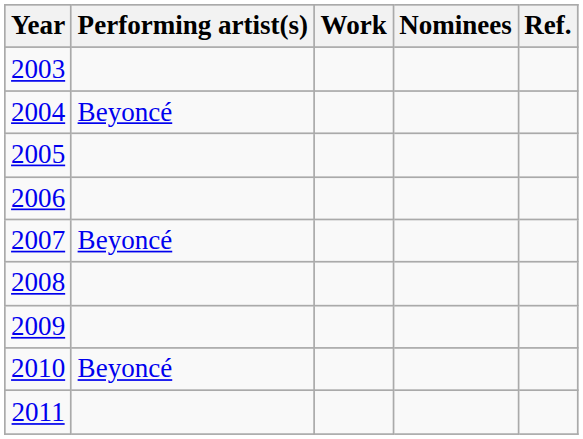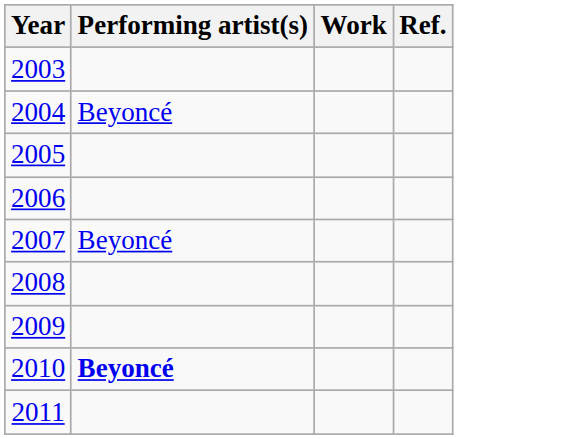- column: Nominees
2010 | Performing artist(s): normal -> bold
